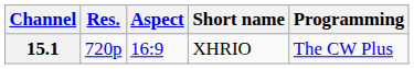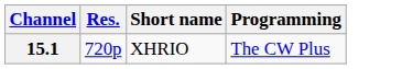- column: Aspect | 16:9
